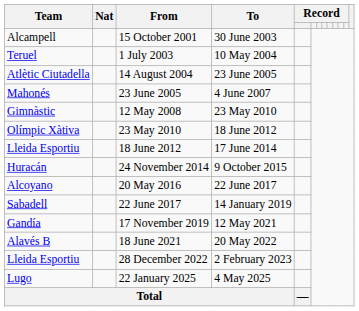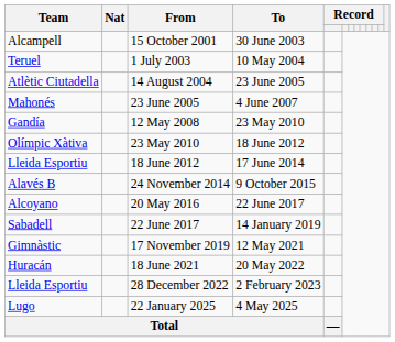12 May 2008 | Team: Gimnàstic -> Gandía
24 November 2014 | Team: Huracán -> Alavés B
17 November 2019 | Team: Gandía -> Gimnàstic
18 June 2021 | Team: Alavés B -> Huracán
